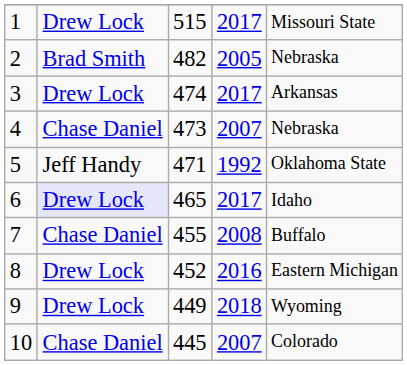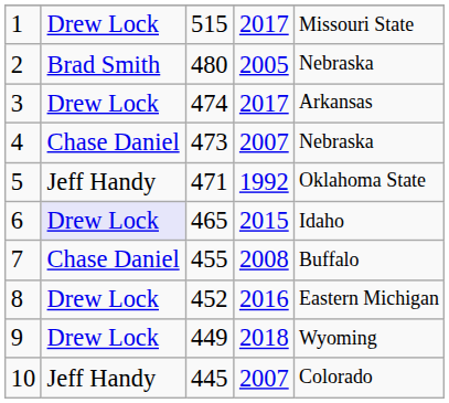2 | column 3: 482 -> 480
6 | column 4: 2017 -> 2015
10 | column 2: Chase Daniel -> Jeff Handy
